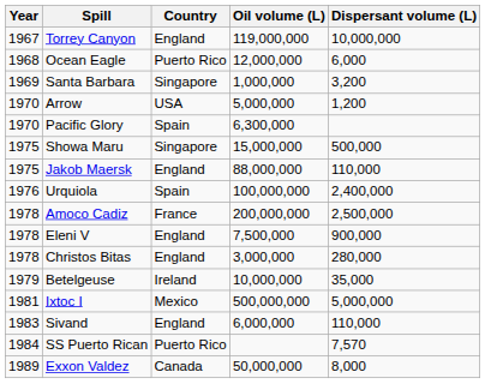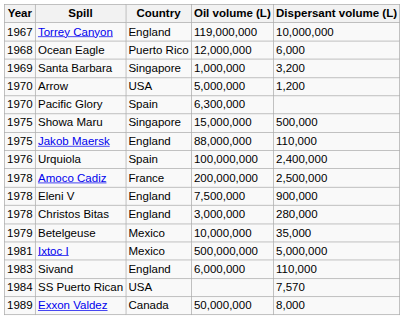Betelgeuse | Country: Ireland -> Mexico
SS Puerto Rican | Country: Puerto Rico -> USA
